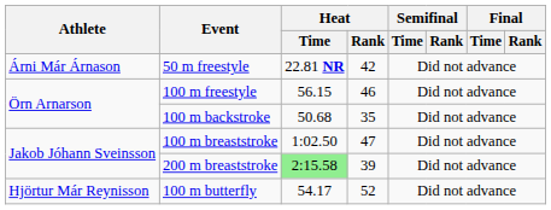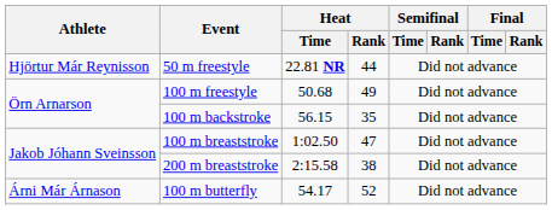50 m freestyle | Athlete: Árni Már Árnason -> Hjörtur Már Reynisson
50 m freestyle | Heat / Rank: 42 -> 44
100 m freestyle | Heat / Time: 56.15 -> 50.68
100 m freestyle | Heat / Rank: 46 -> 49
100 m backstroke | Heat / Time: 50.68 -> 56.15
200 m breaststroke | Heat / Time: lightgreen background -> no background
200 m breaststroke | Heat / Rank: 39 -> 38
100 m butterfly | Athlete: Hjörtur Már Reynisson -> Árni Már Árnason
